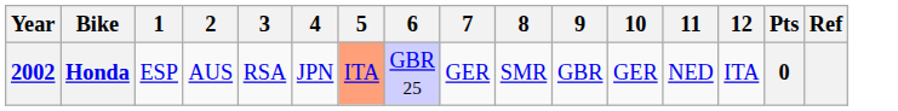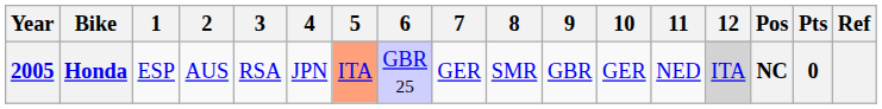+ column: Pos | NC
Honda | Year: 2002 -> 2005
Honda | 12: no background -> lightgrey background
